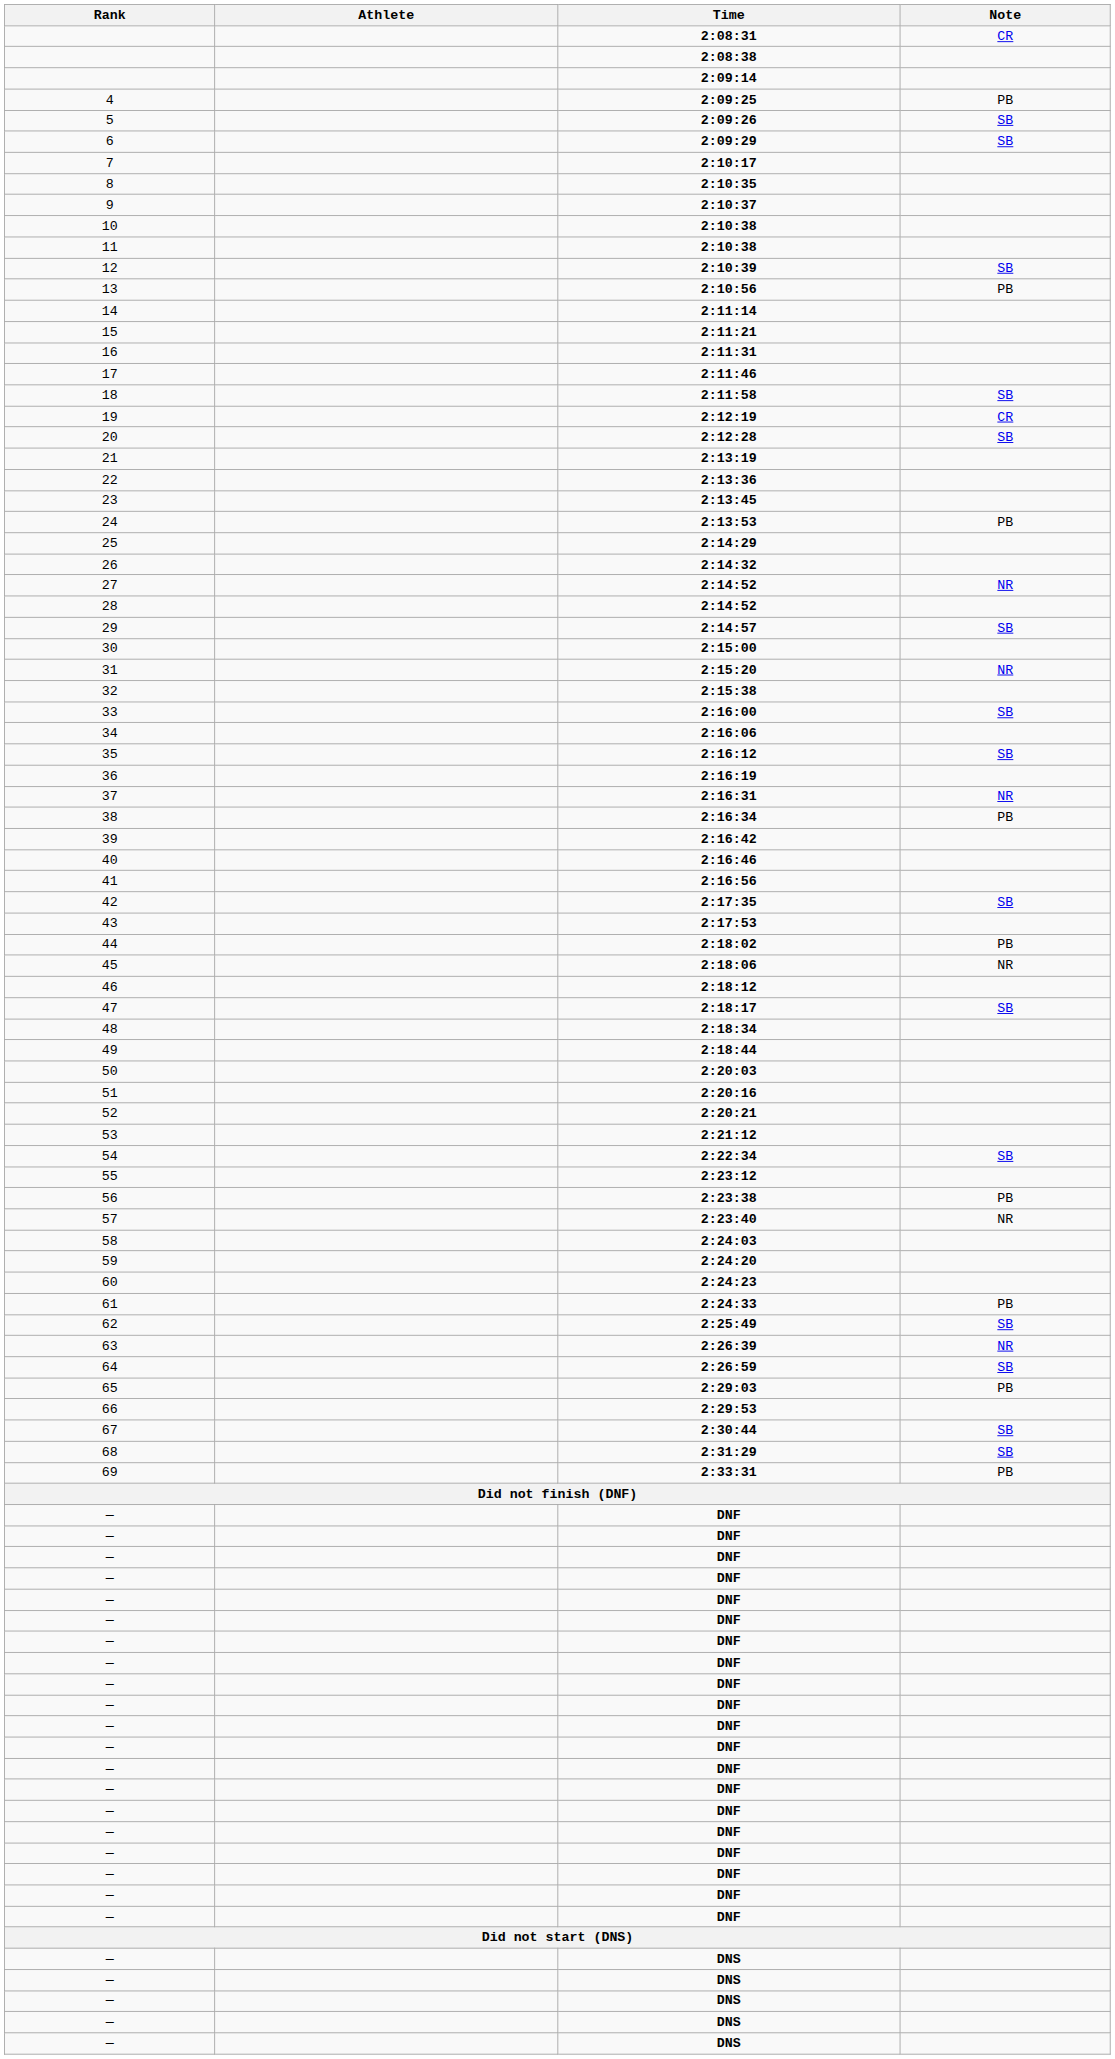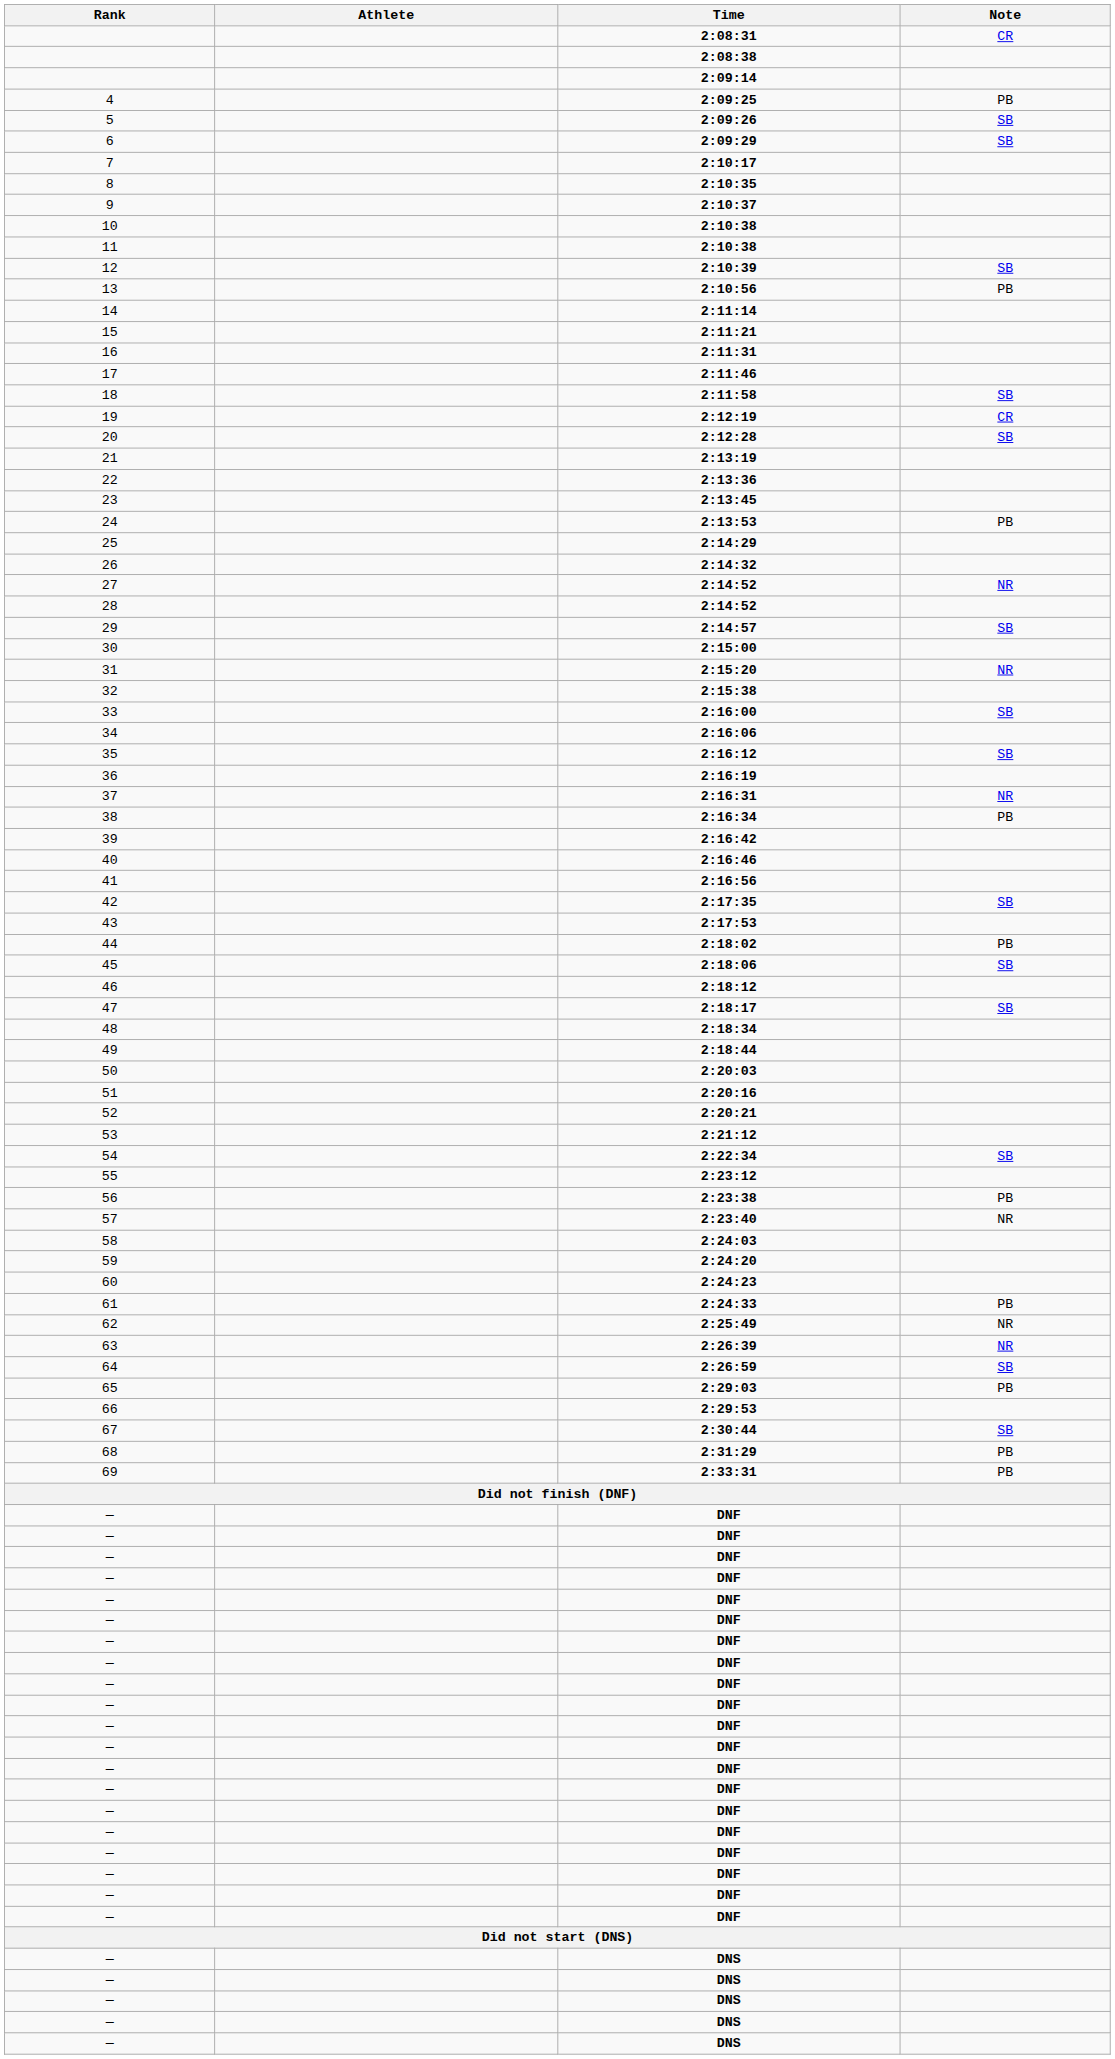2:18:06 | Note: NR -> SB
2:25:49 | Note: SB -> NR
2:31:29 | Note: SB -> PB
